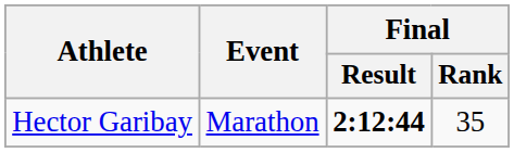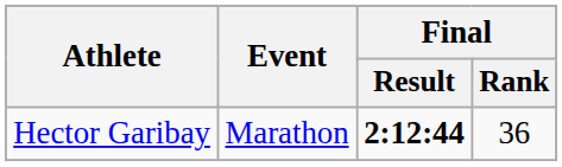Hector Garibay | Final / Rank: 35 -> 36
